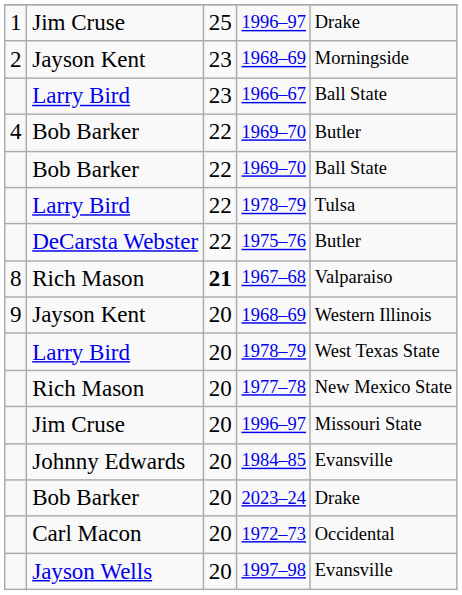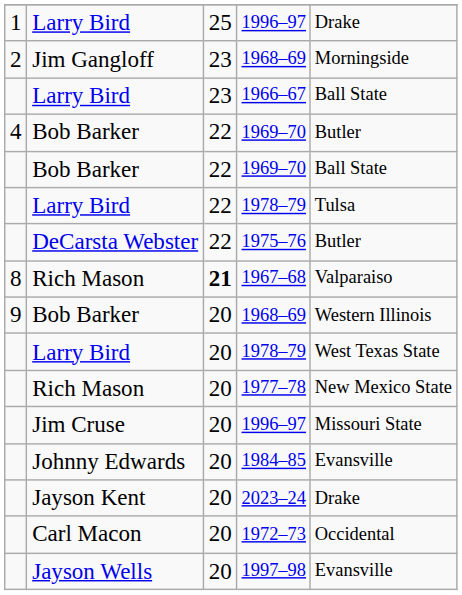1 / 1996–97 | column 2: Jim Cruse -> Larry Bird
2 / 1968–69 | column 2: Jayson Kent -> Jim Gangloff
9 / 1968–69 | column 2: Jayson Kent -> Bob Barker
2023–24 | column 2: Bob Barker -> Jayson Kent
